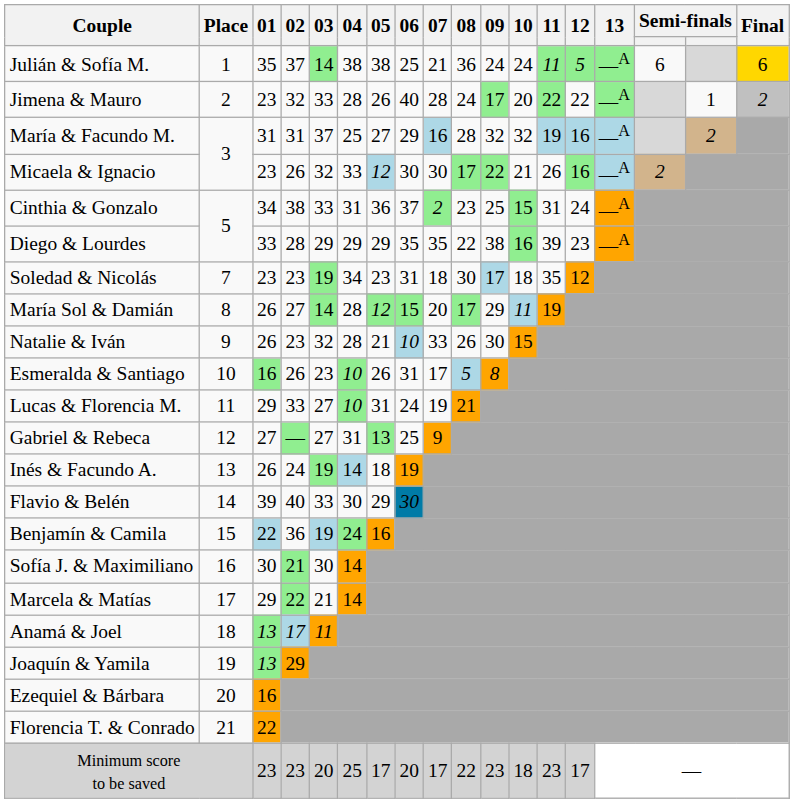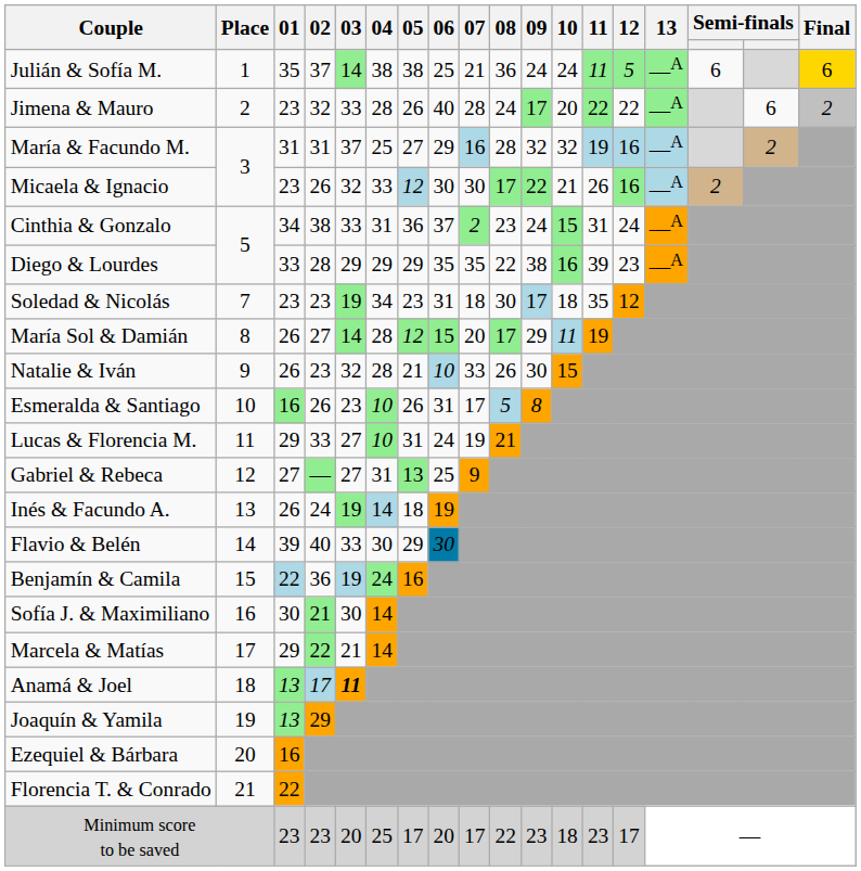Jimena & Mauro | column 17: 1 -> 6
Cinthia & Gonzalo | 09: 25 -> 24
Anamá & Joel | 03: normal -> bold
